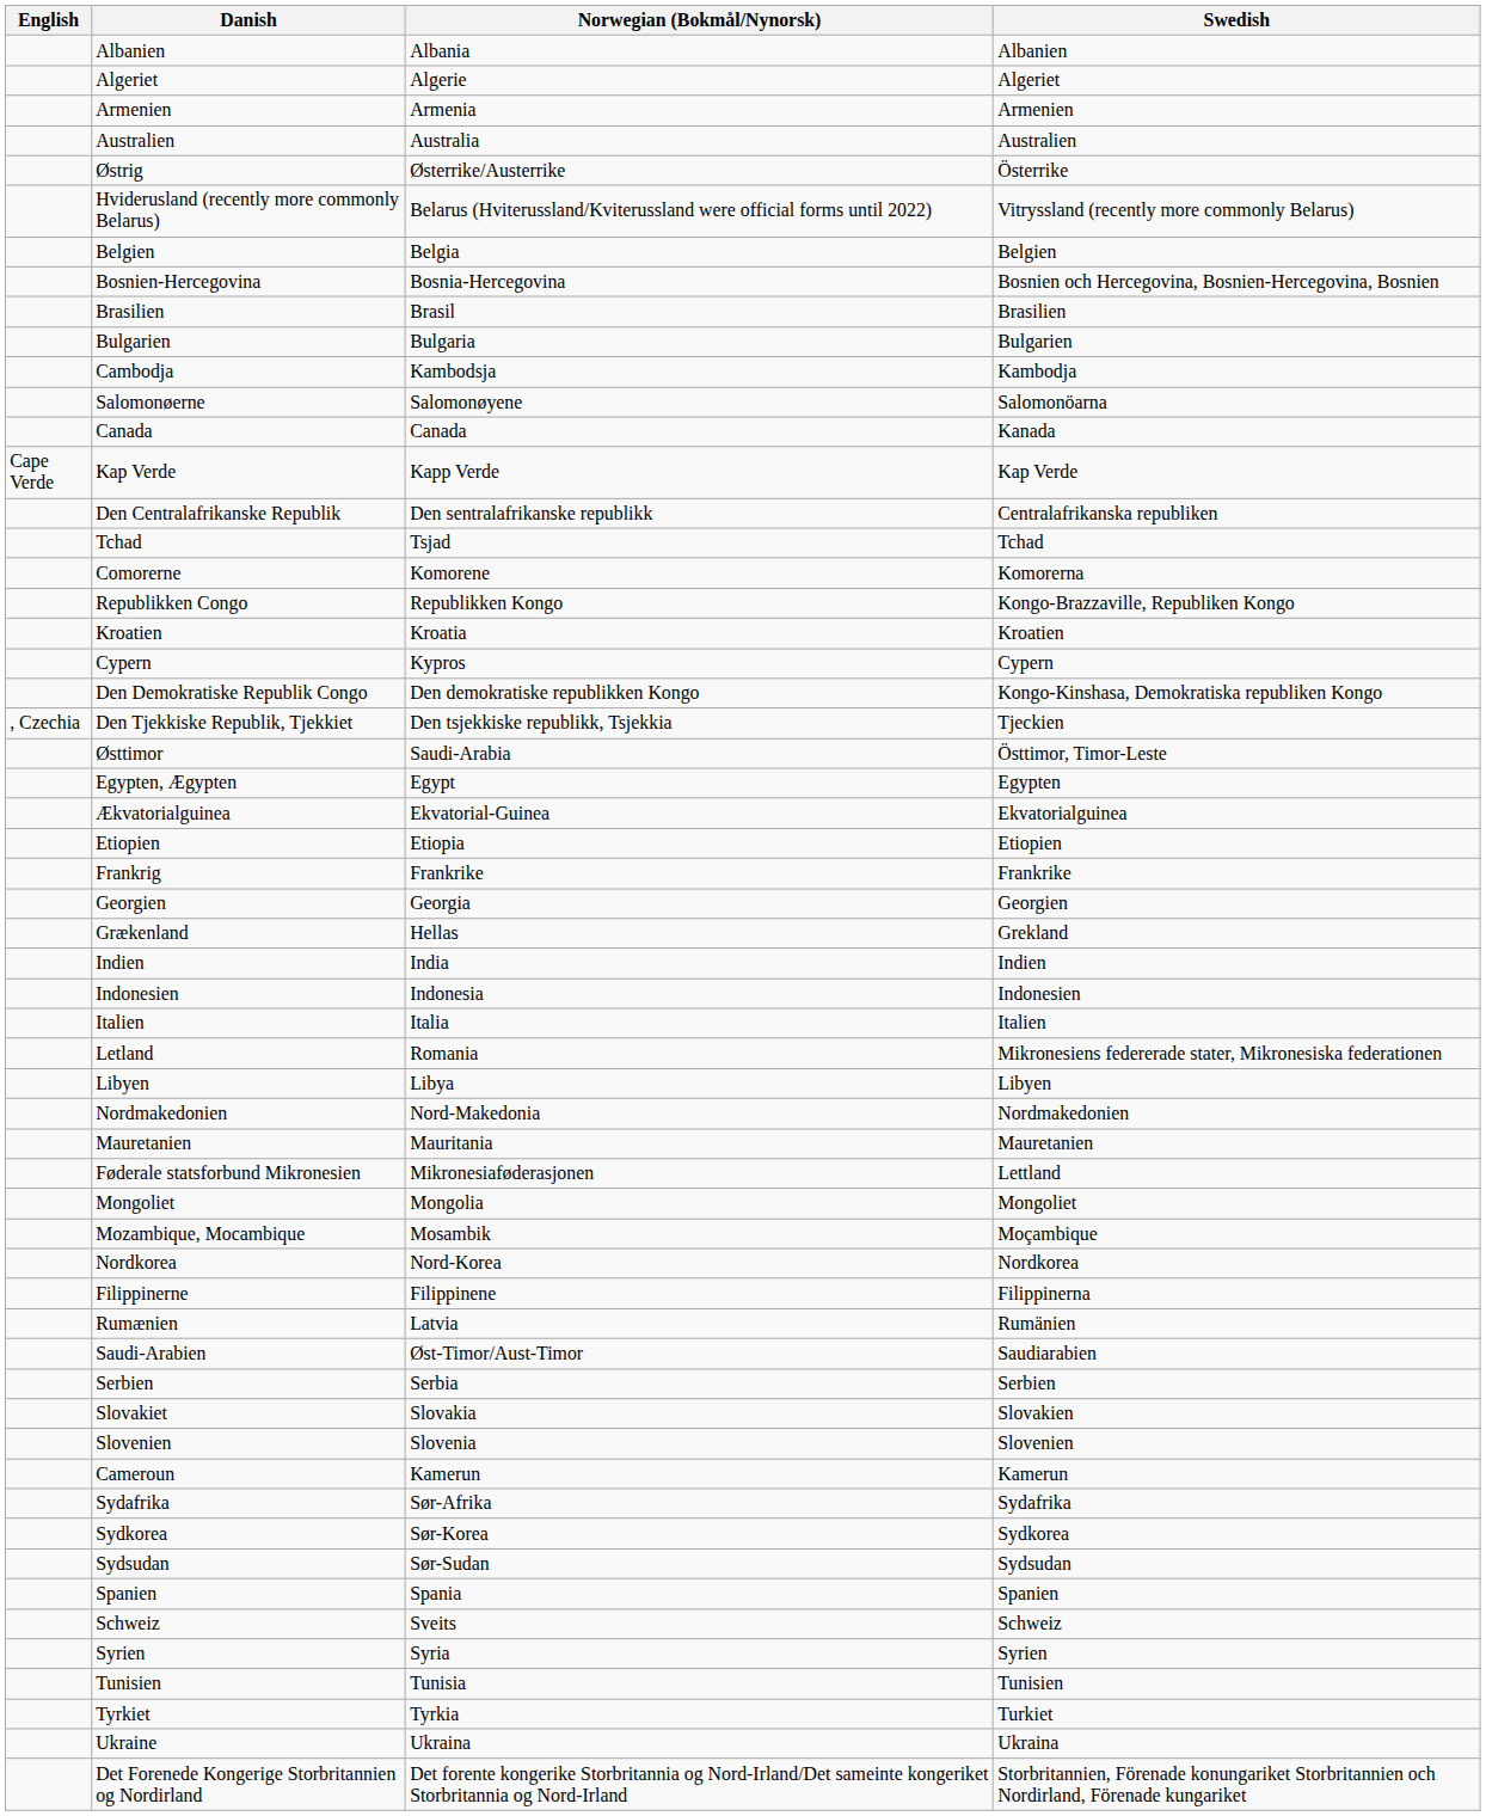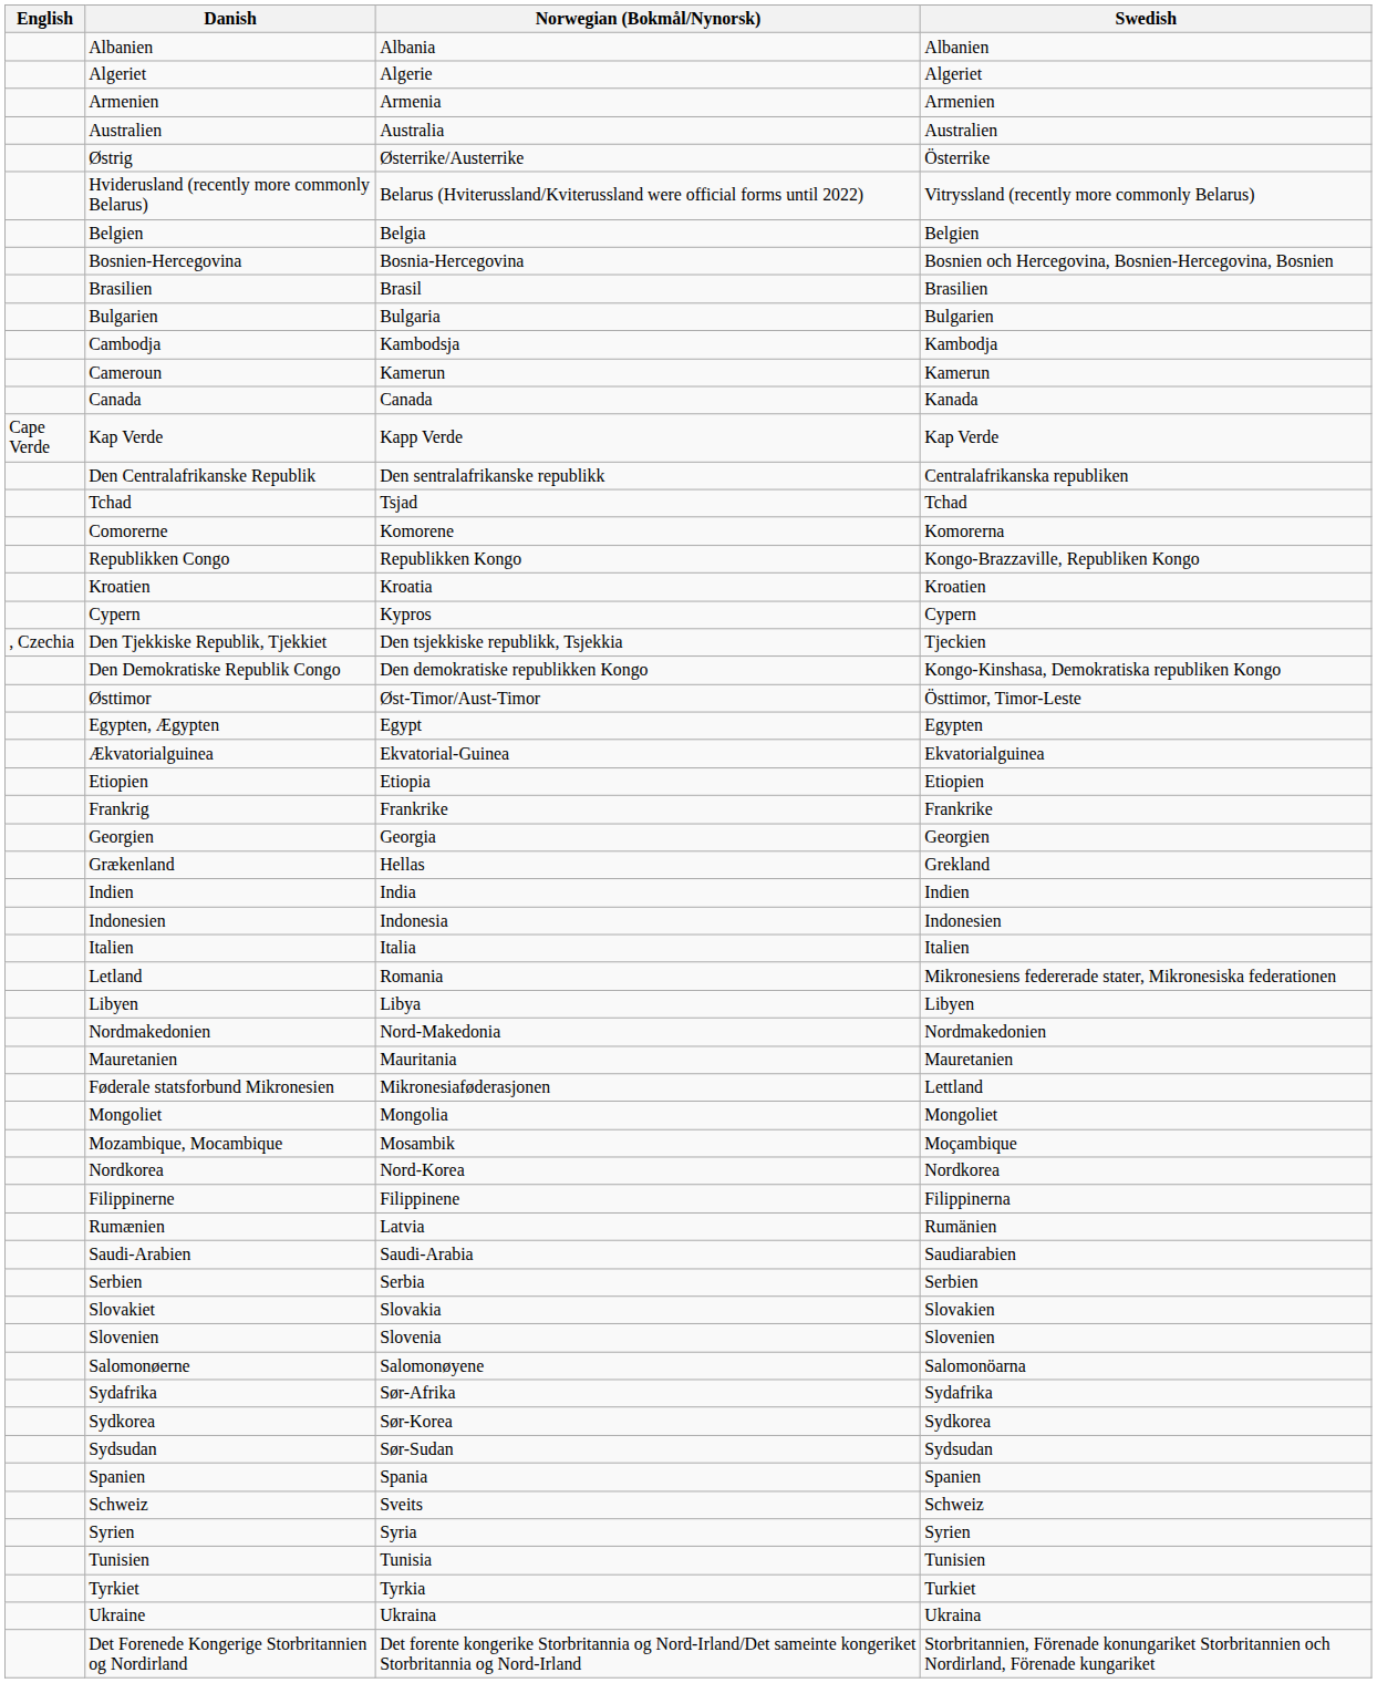rows swapped: Cameroun <-> Salomonøerne
rows swapped: Den Tjekkiske Republik, Tjekkiet <-> Den Demokratiske Republik Congo
Østtimor | Norwegian (Bokmål/Nynorsk): Saudi-Arabia -> Øst-Timor/Aust-Timor
Saudi-Arabien | Norwegian (Bokmål/Nynorsk): Øst-Timor/Aust-Timor -> Saudi-Arabia
